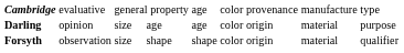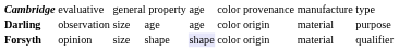Darling | column 2: opinion -> observation
Forsyth | column 2: observation -> opinion
Forsyth | column 5: no background -> lavender background
